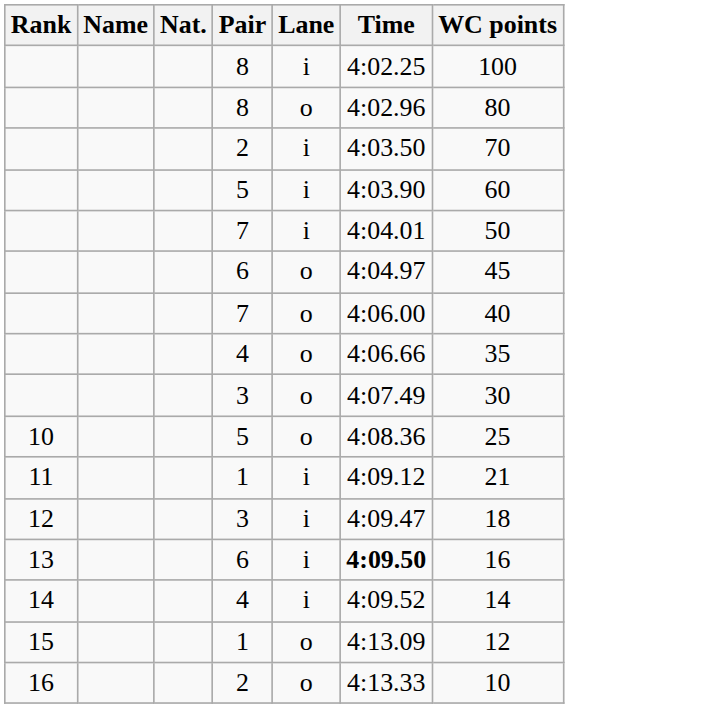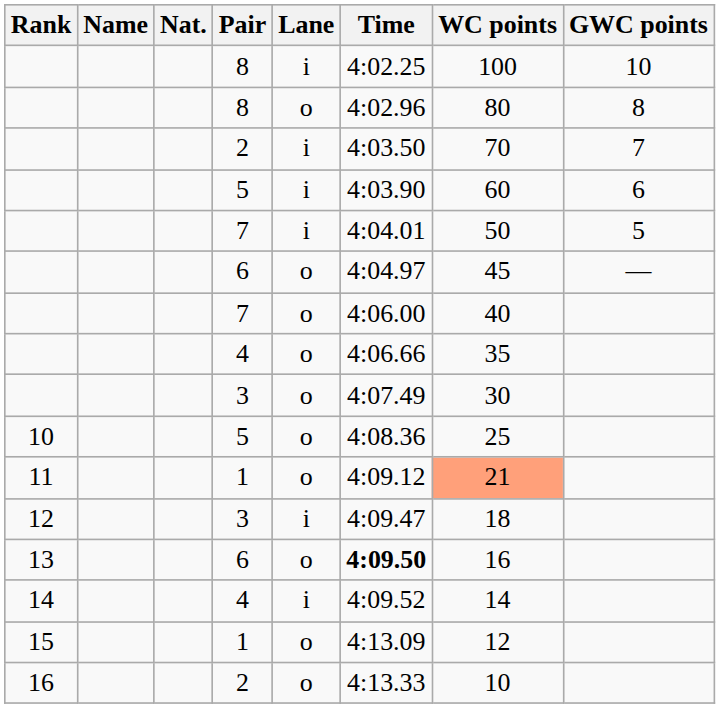+ column: GWC points | 10 | 8 | 7 | 6 | 5 | —
11 | Lane: i -> o
11 | WC points: no background -> lightsalmon background
13 | Lane: i -> o
